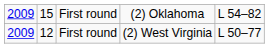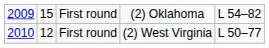First round / (2) West Virginia | column 1: 2009 -> 2010
